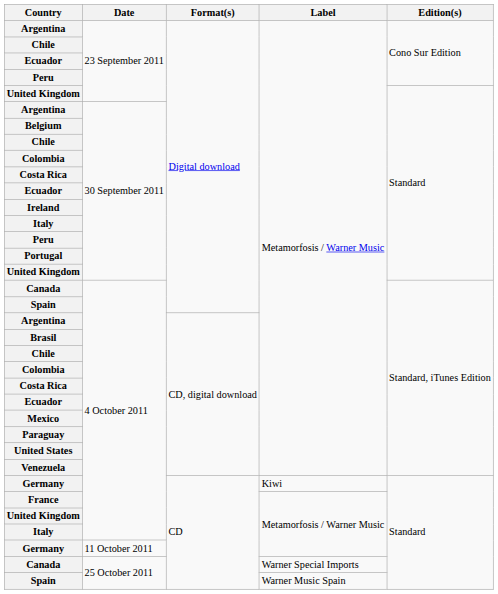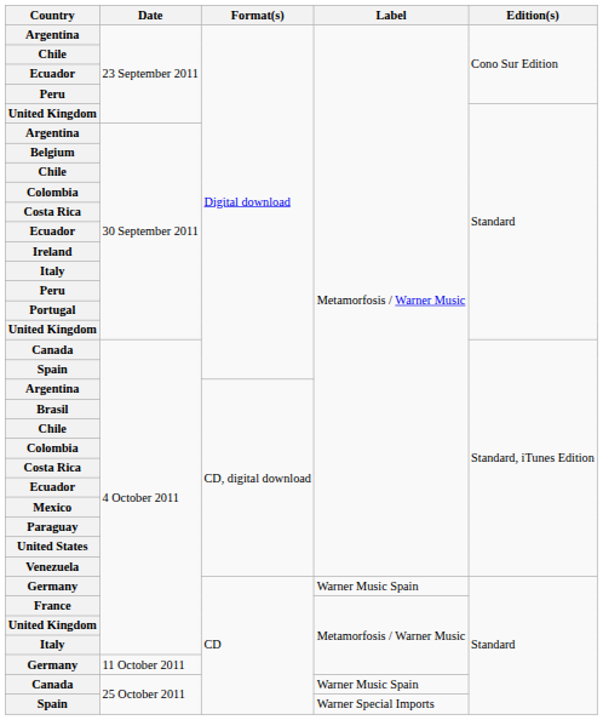Germany / 4 October 2011 | Label: Kiwi -> Warner Music Spain
Canada / 25 October 2011 | Label: Warner Special Imports -> Warner Music Spain
Spain / 25 October 2011 | Label: Warner Music Spain -> Warner Special Imports
